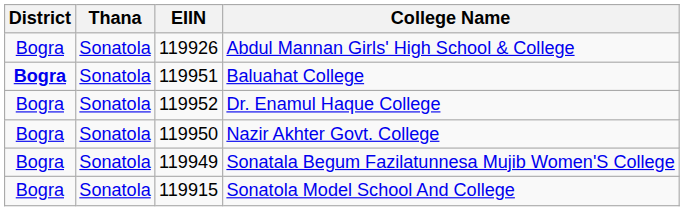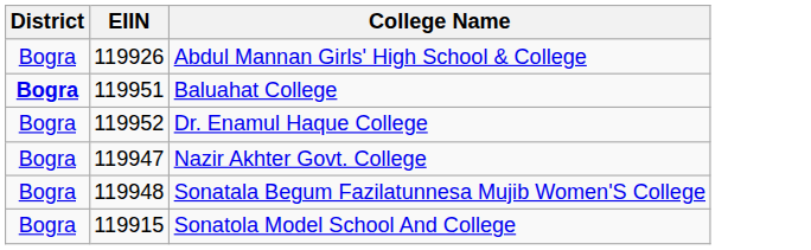- column: Thana | Sonatola | Sonatola | Sonatola | Sonatola | Sonatola | Sonatola
Nazir Akhter Govt. College | EIIN: 119950 -> 119947
Sonatala Begum Fazilatunnesa Mujib Women'S College | EIIN: 119949 -> 119948
